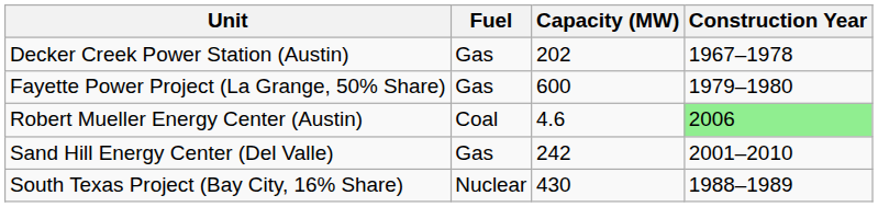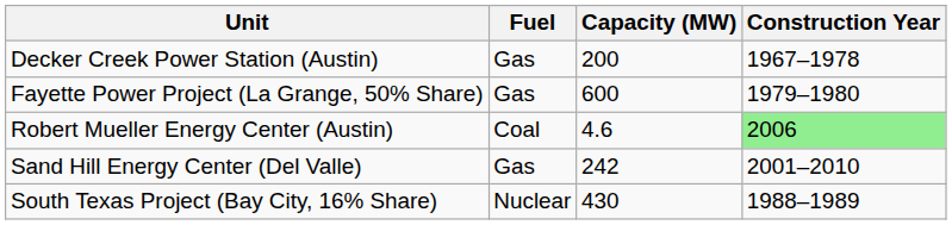Decker Creek Power Station (Austin) | Capacity (MW): 202 -> 200
